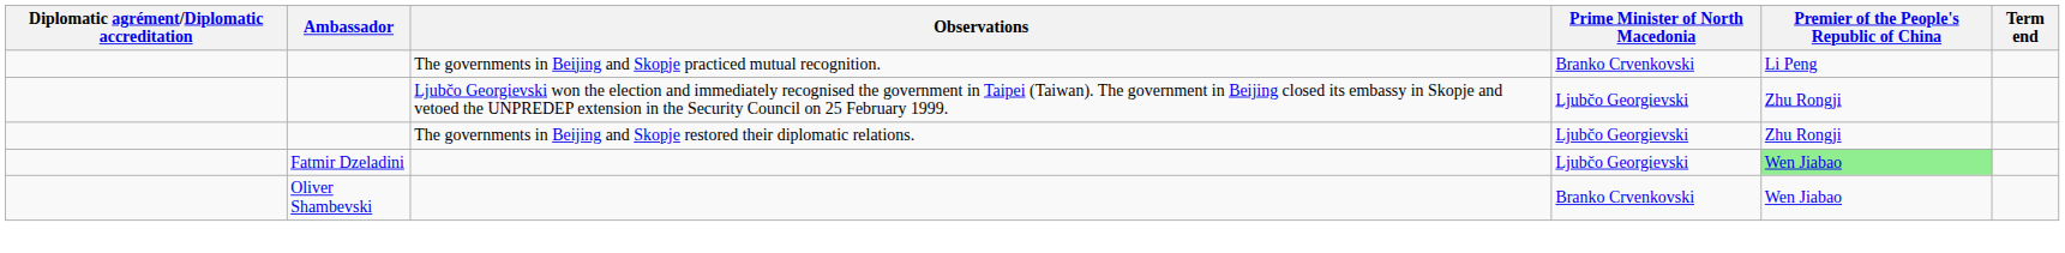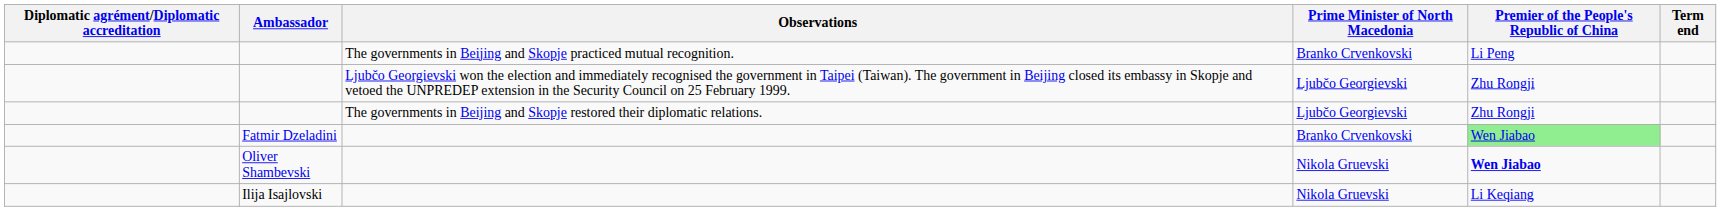Fatmir Dzeladini | Prime Minister of North Macedonia: Ljubčo Georgievski -> Branko Crvenkovski
Oliver Shambevski | Prime Minister of North Macedonia: Branko Crvenkovski -> Nikola Gruevski
Oliver Shambevski | Premier of the People's Republic of China: normal -> bold
+ row: Ilija Isajlovski | Nikola Gruevski | Li Keqiang
